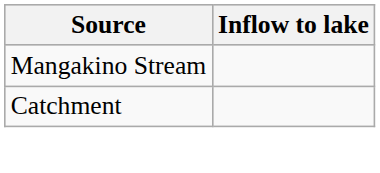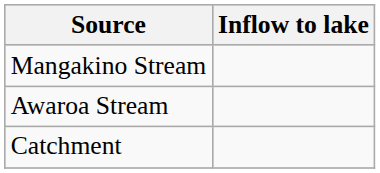+ row: Awaroa Stream
